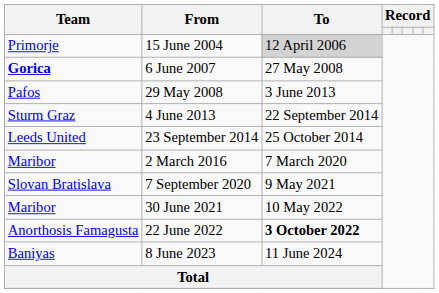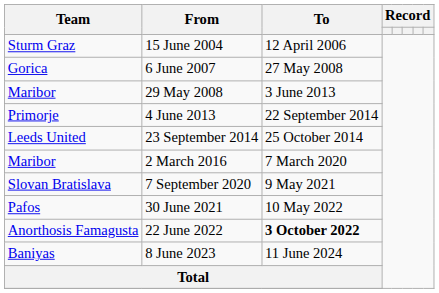15 June 2004 | Team: Primorje -> Sturm Graz
15 June 2004 | To: lightgrey background -> no background
6 June 2007 | Team: bold -> normal
29 May 2008 | Team: Pafos -> Maribor
4 June 2013 | Team: Sturm Graz -> Primorje
30 June 2021 | Team: Maribor -> Pafos
